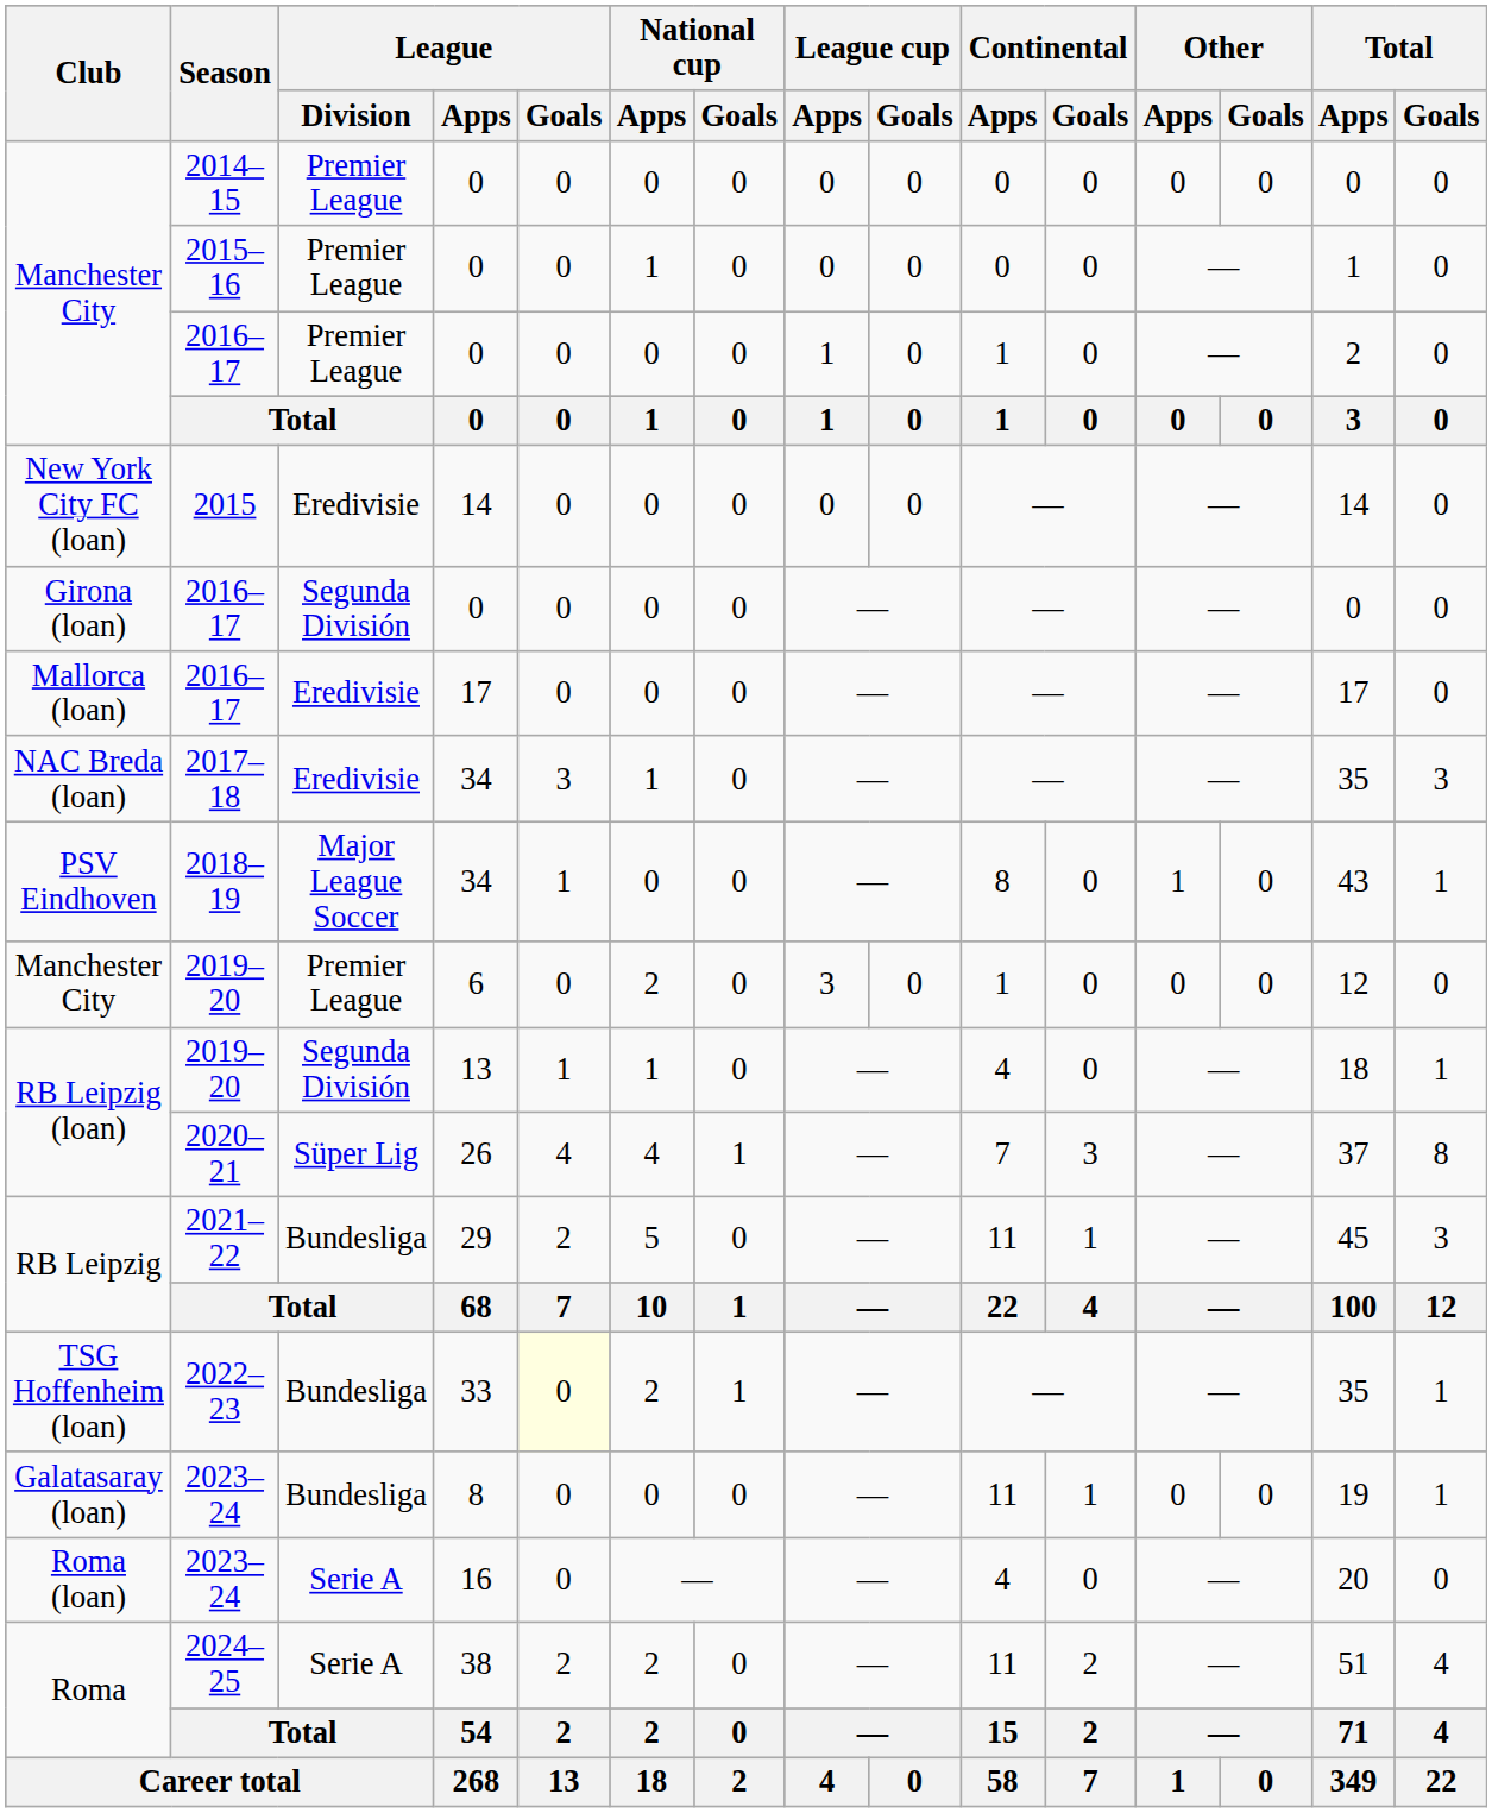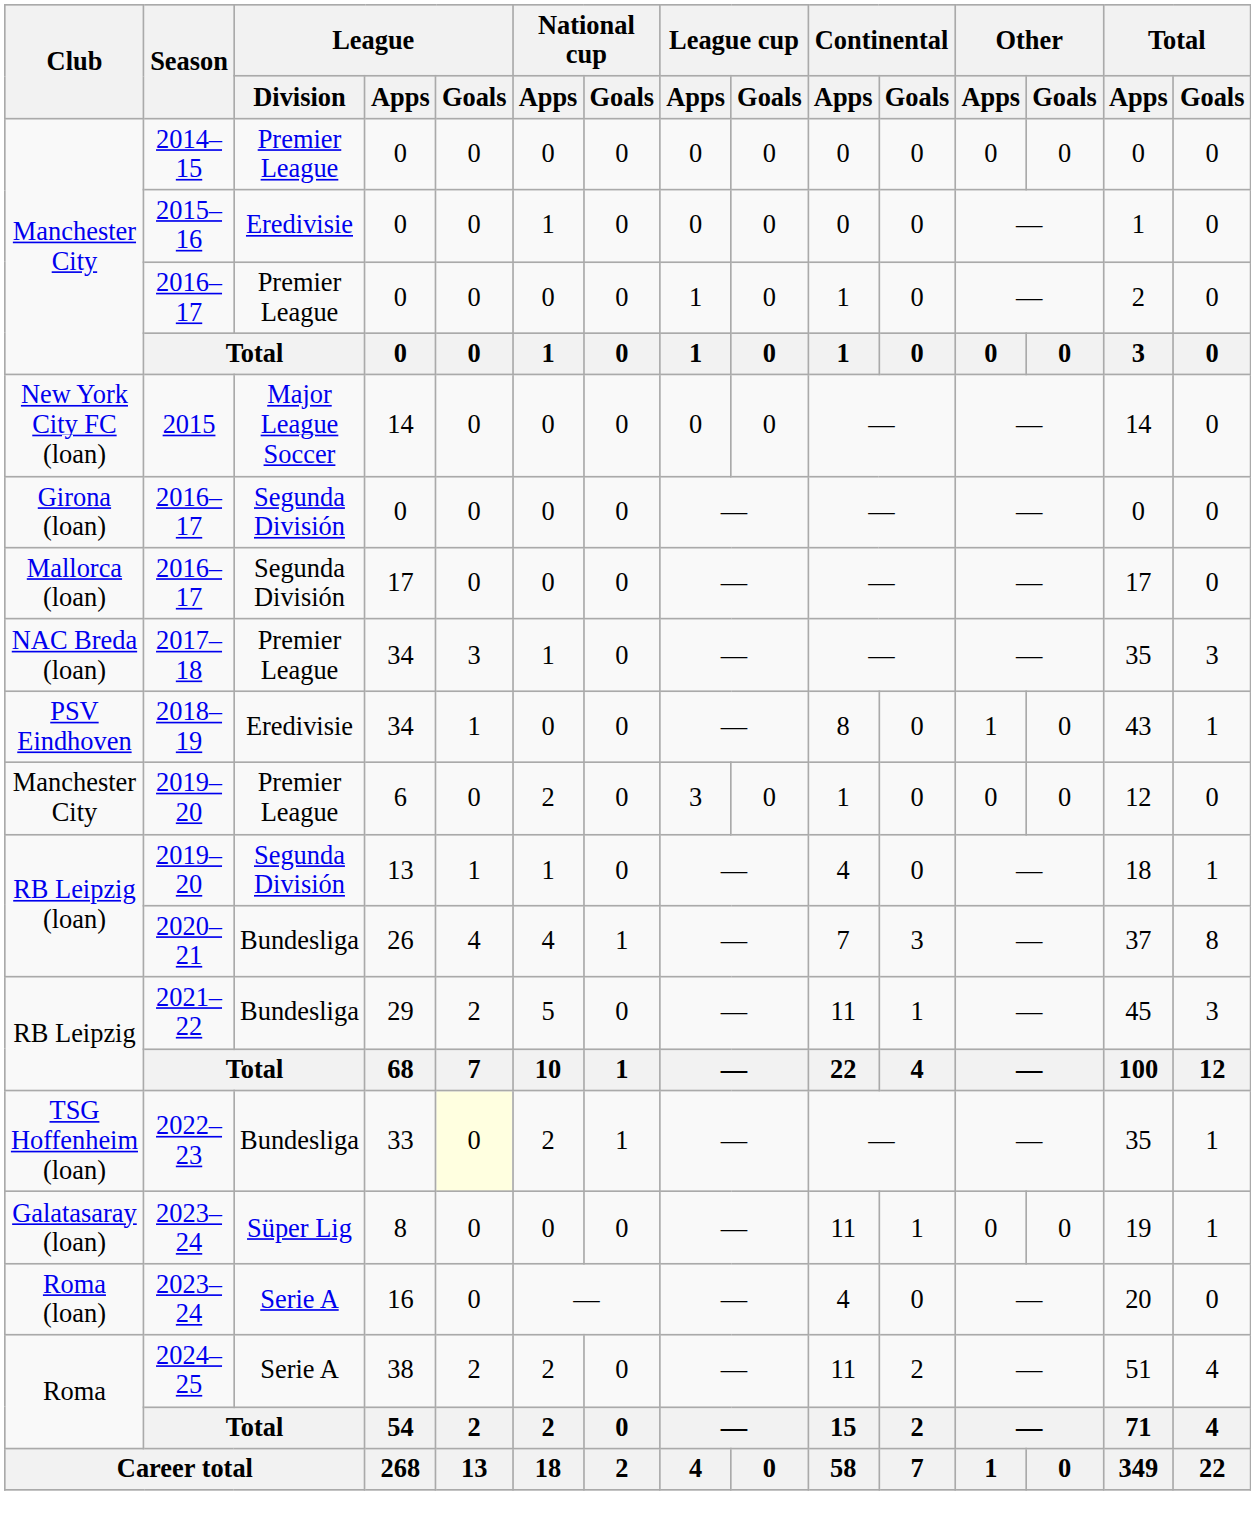Manchester City / 2015–16 | League / Division: Premier League -> Eredivisie
New York City FC (loan) | League / Division: Eredivisie -> Major League Soccer
Mallorca (loan) | League / Division: Eredivisie -> Segunda División
NAC Breda (loan) | League / Division: Eredivisie -> Premier League
PSV Eindhoven | League / Division: Major League Soccer -> Eredivisie
RB Leipzig (loan) / 2020–21 | League / Division: Süper Lig -> Bundesliga
Galatasaray (loan) | League / Division: Bundesliga -> Süper Lig
